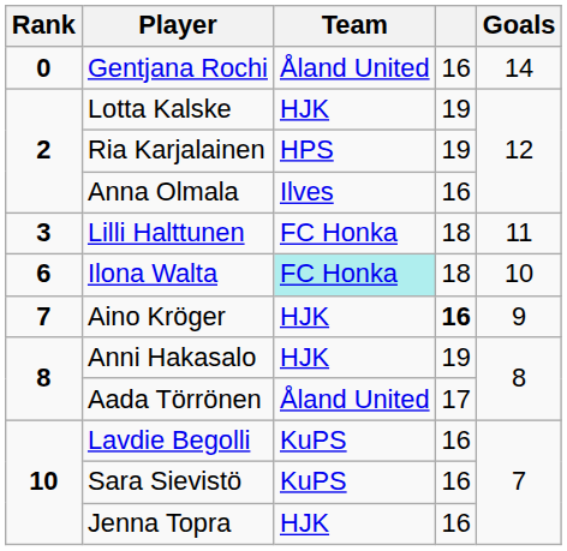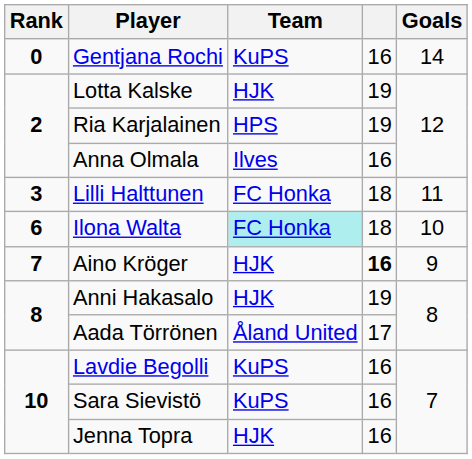Gentjana Rochi | Team: Åland United -> KuPS
